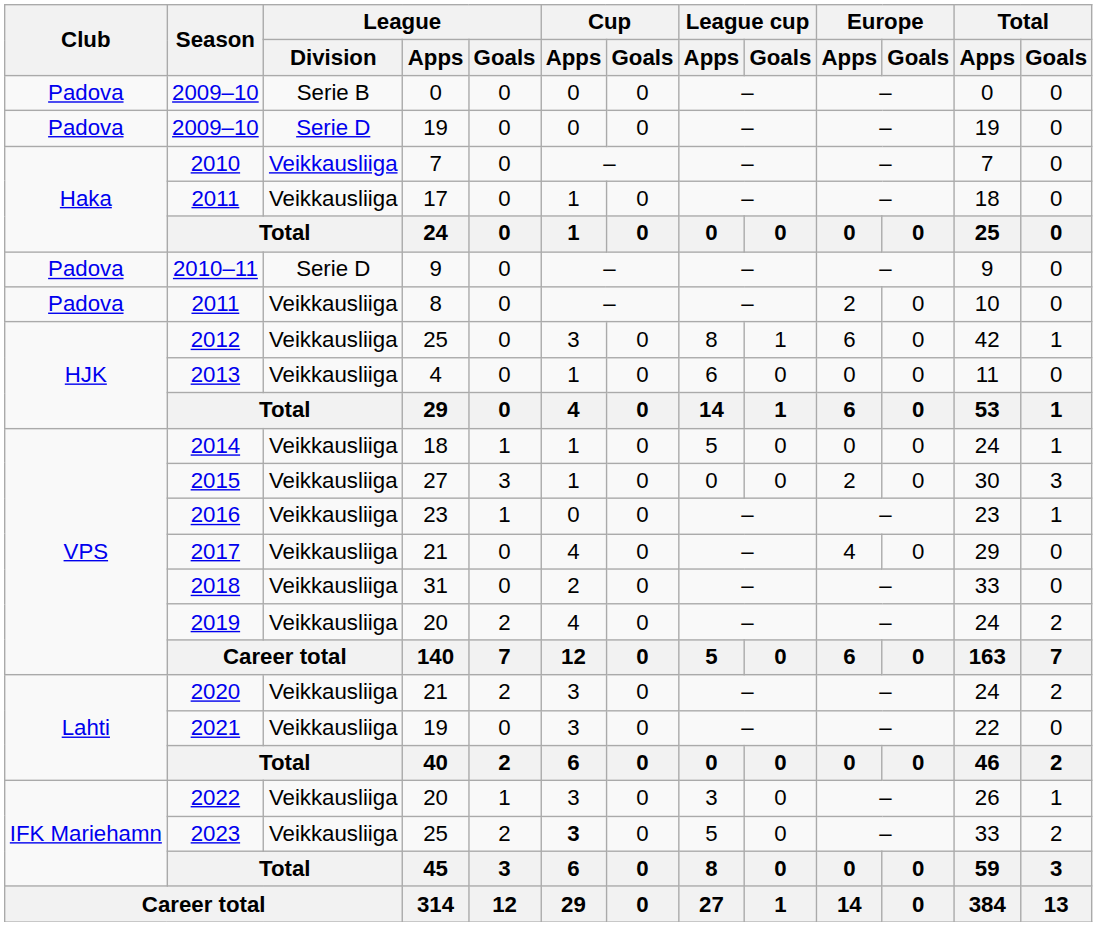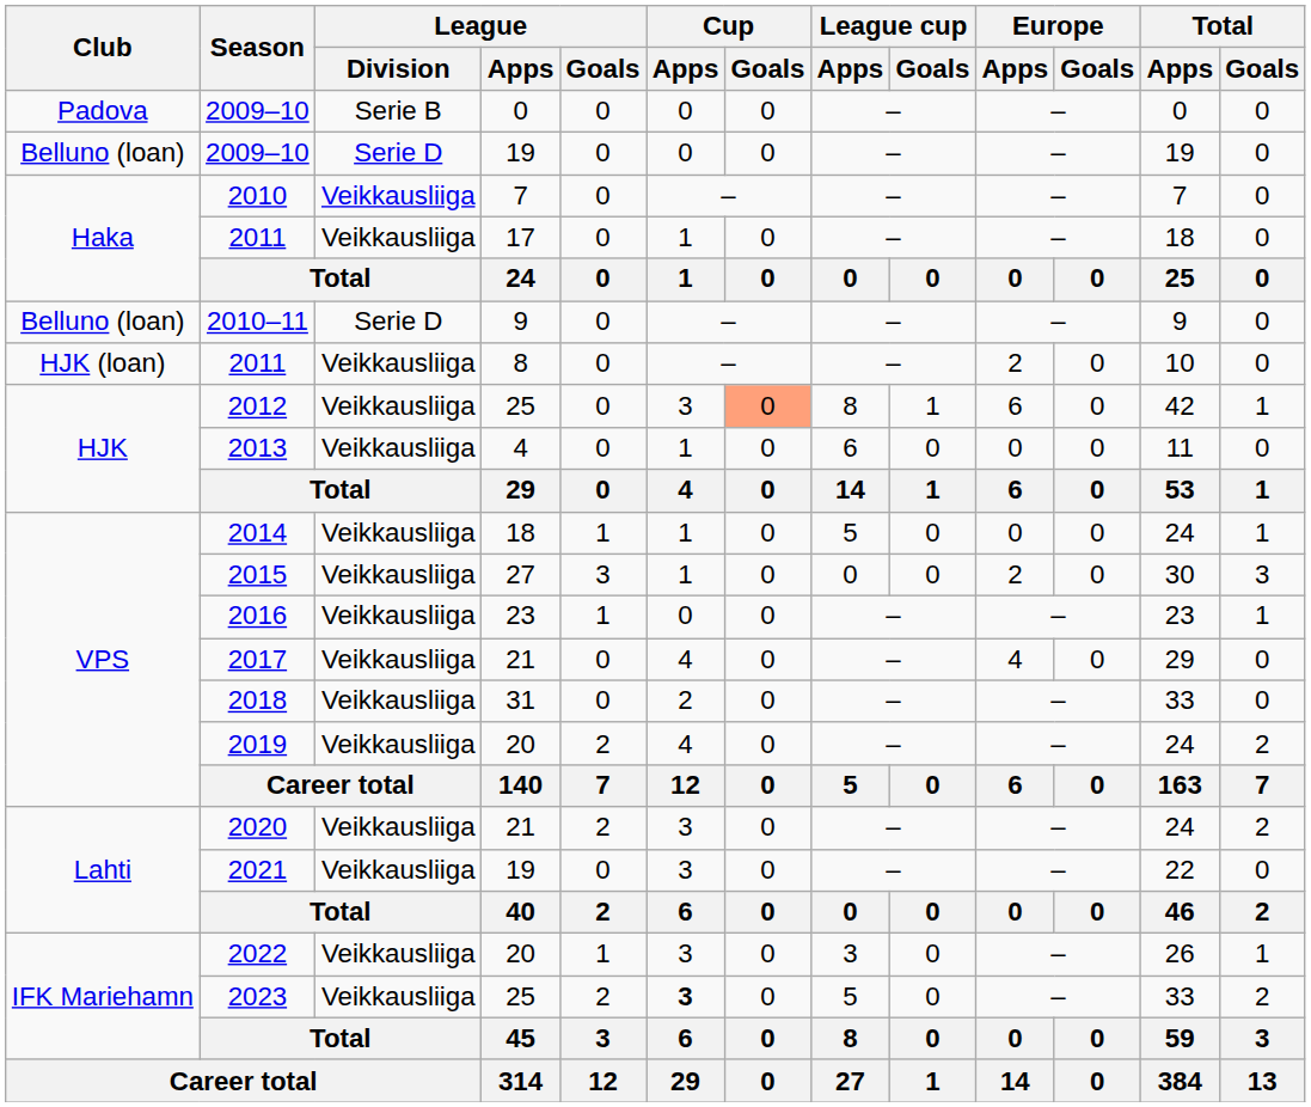2009–10 / 19 | Club: Padova -> Belluno (loan)
2010–11 | Club: Padova -> Belluno (loan)
2011 / 8 | Club: Padova -> HJK (loan)
2012 | Cup / Goals: no background -> lightsalmon background
